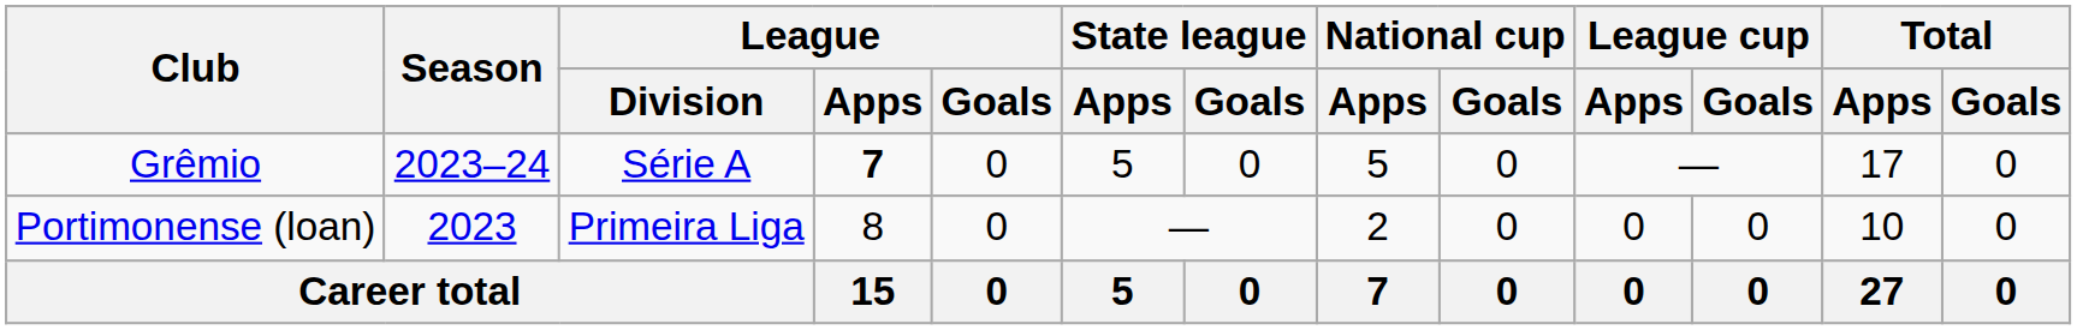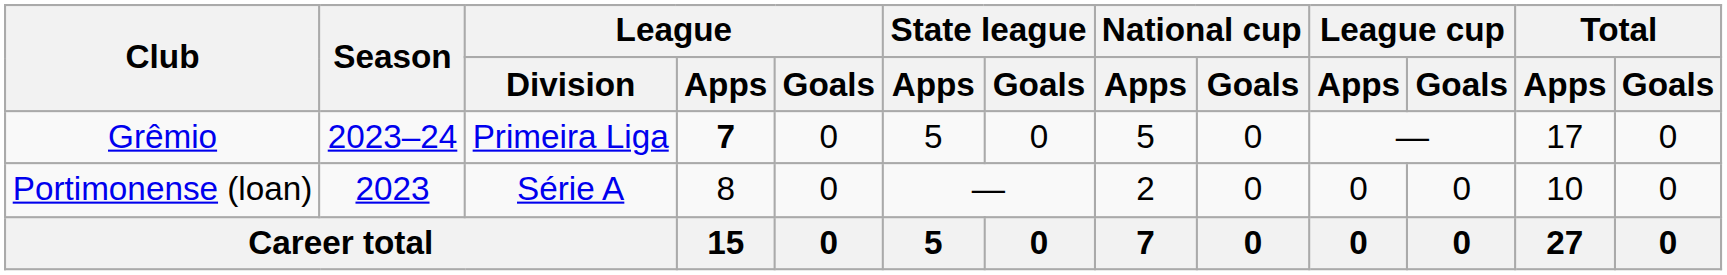Grêmio | League / Division: Série A -> Primeira Liga
Portimonense (loan) | League / Division: Primeira Liga -> Série A
